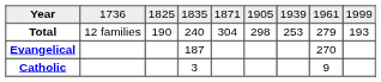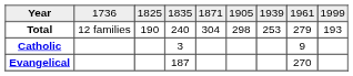rows swapped: Catholic <-> Evangelical
